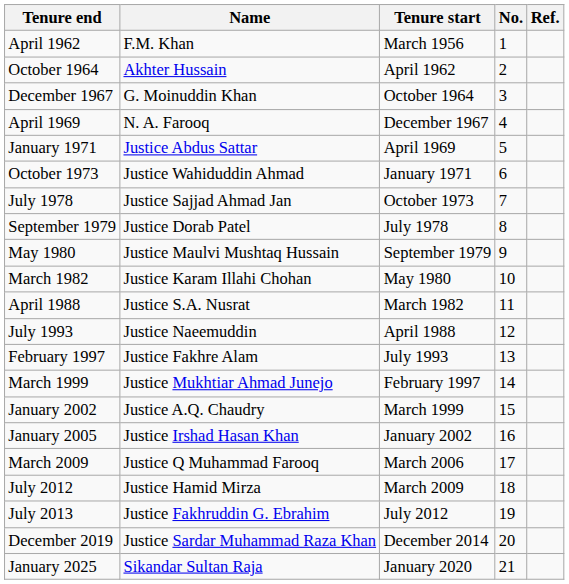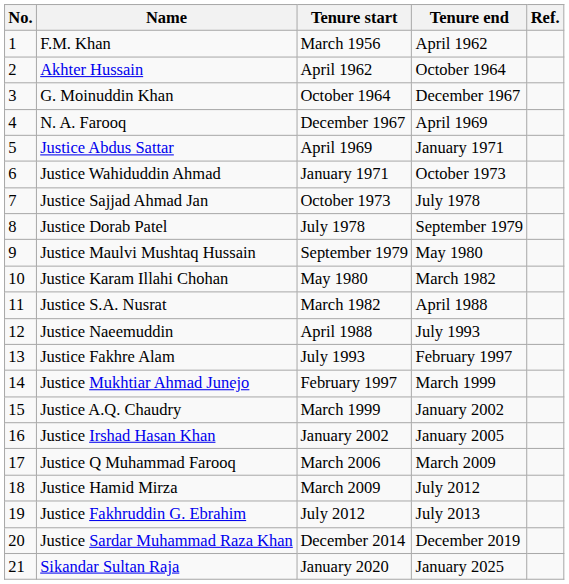columns swapped: No. <-> Tenure end
